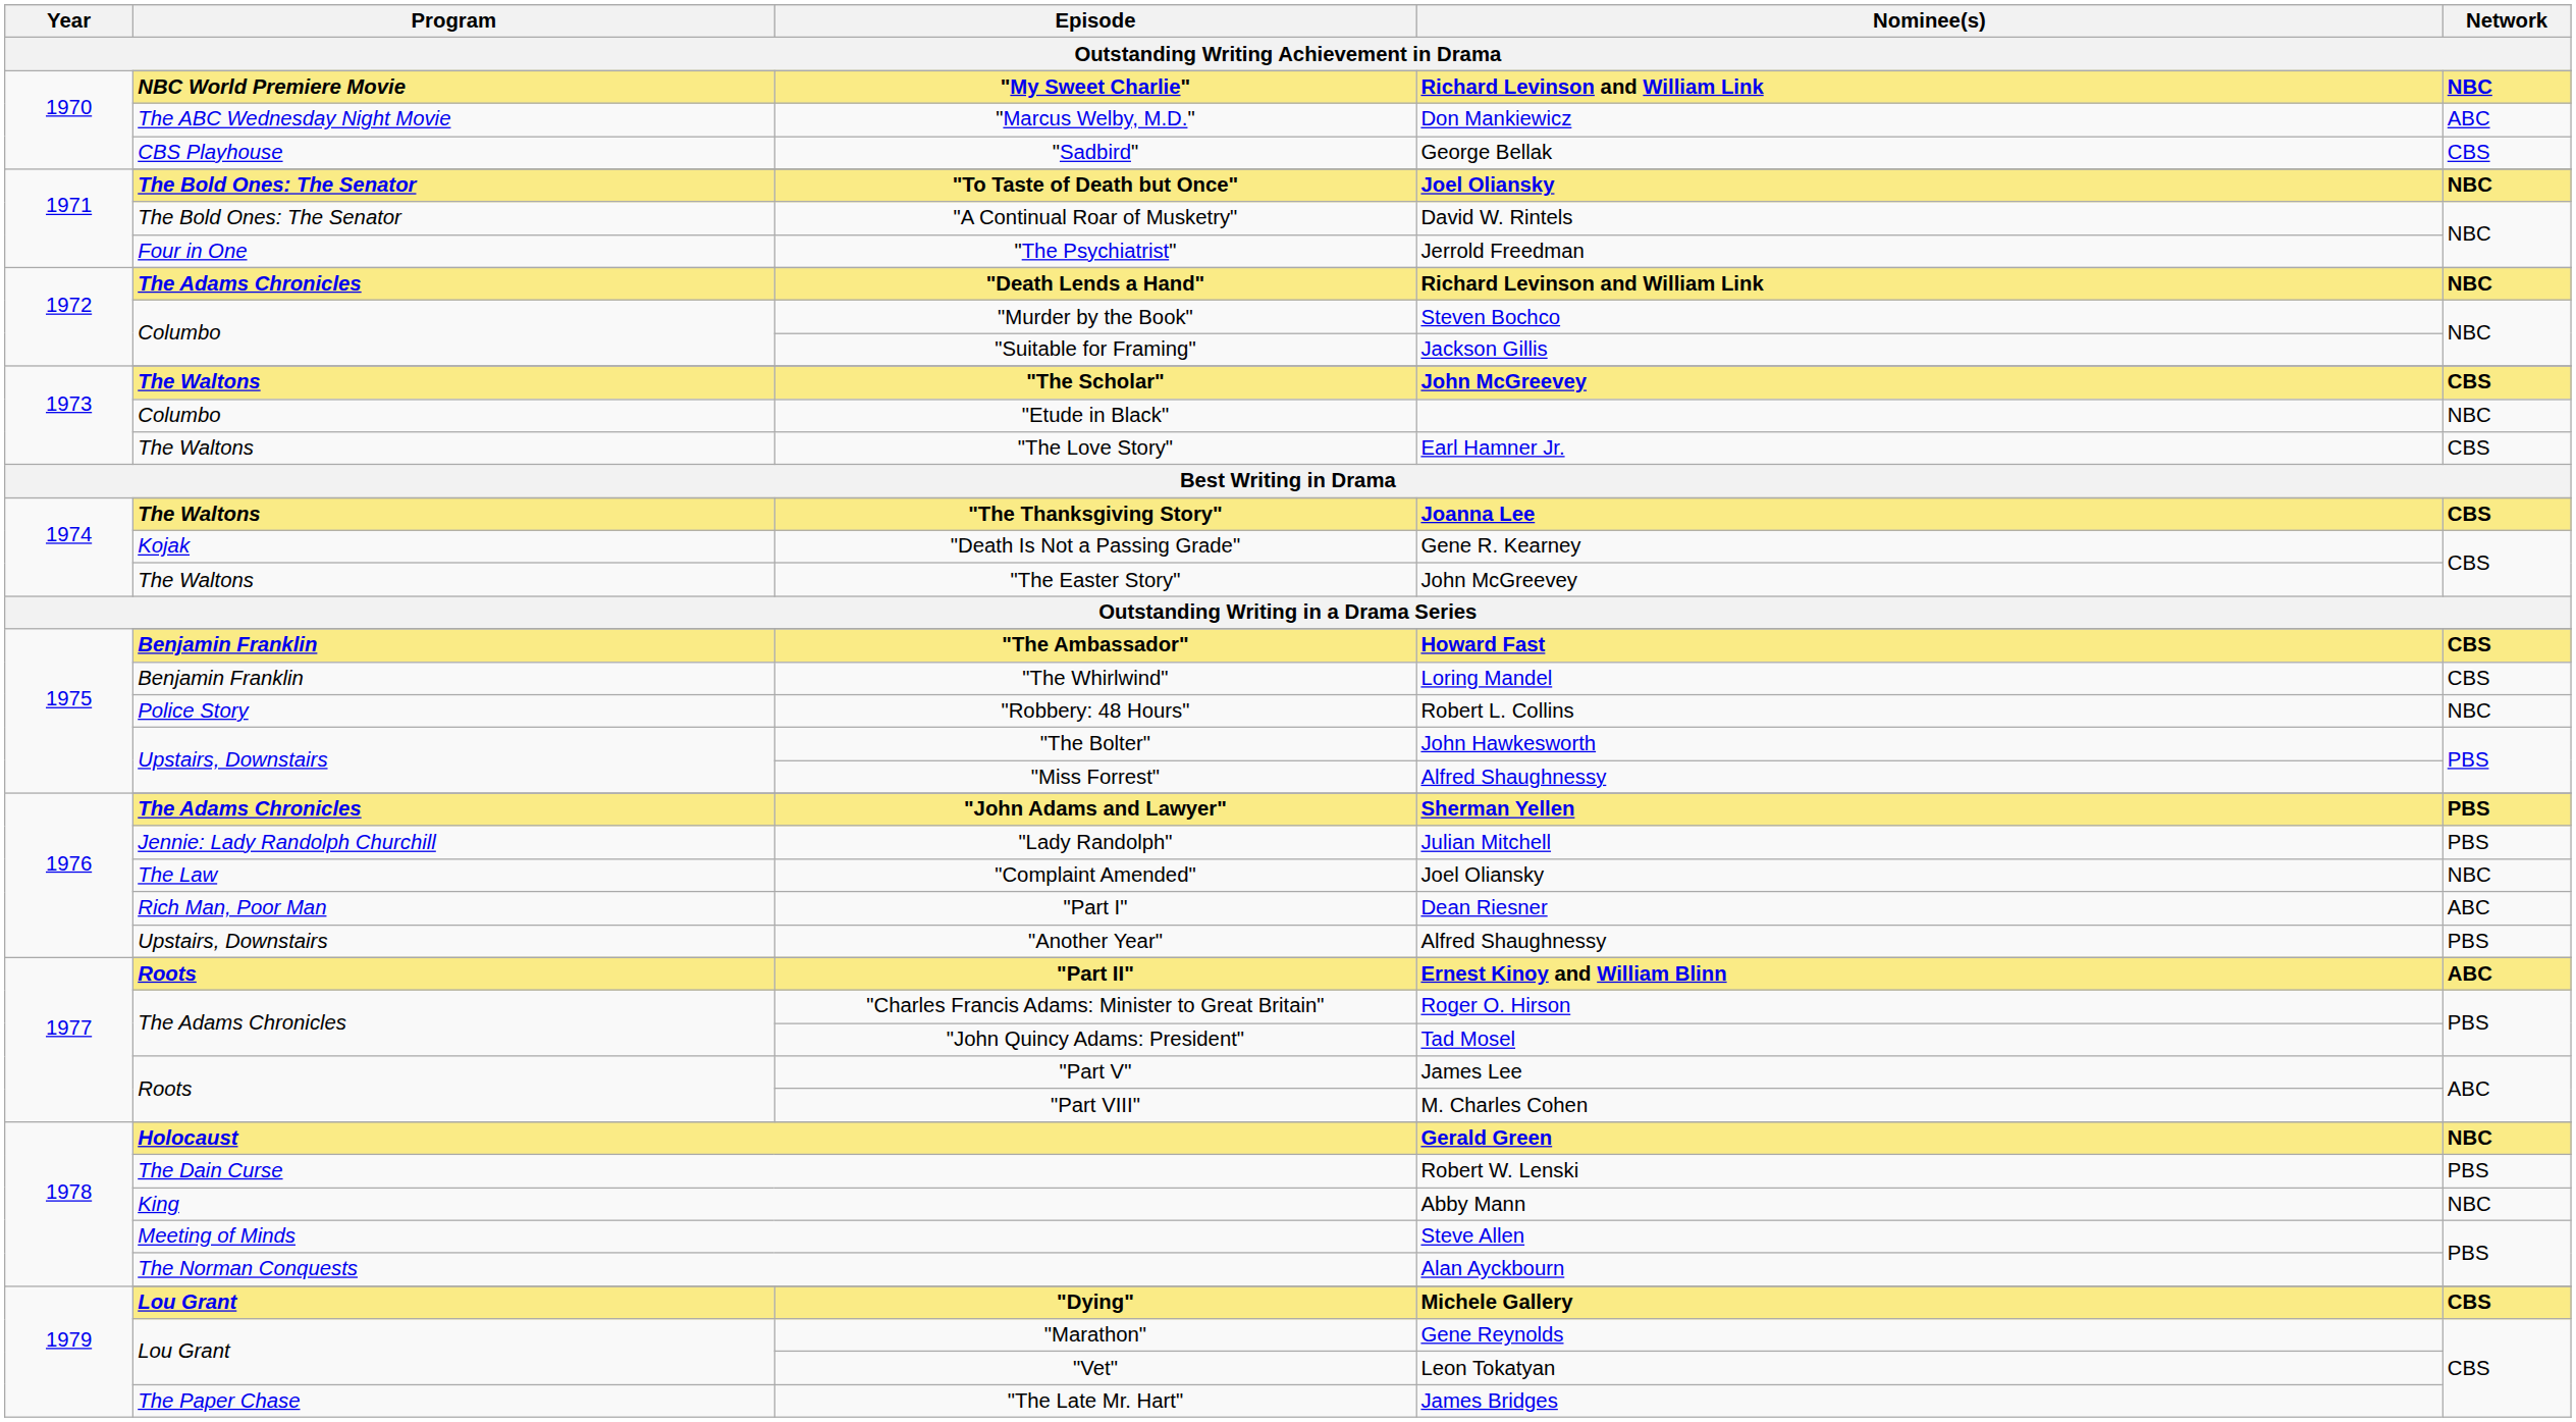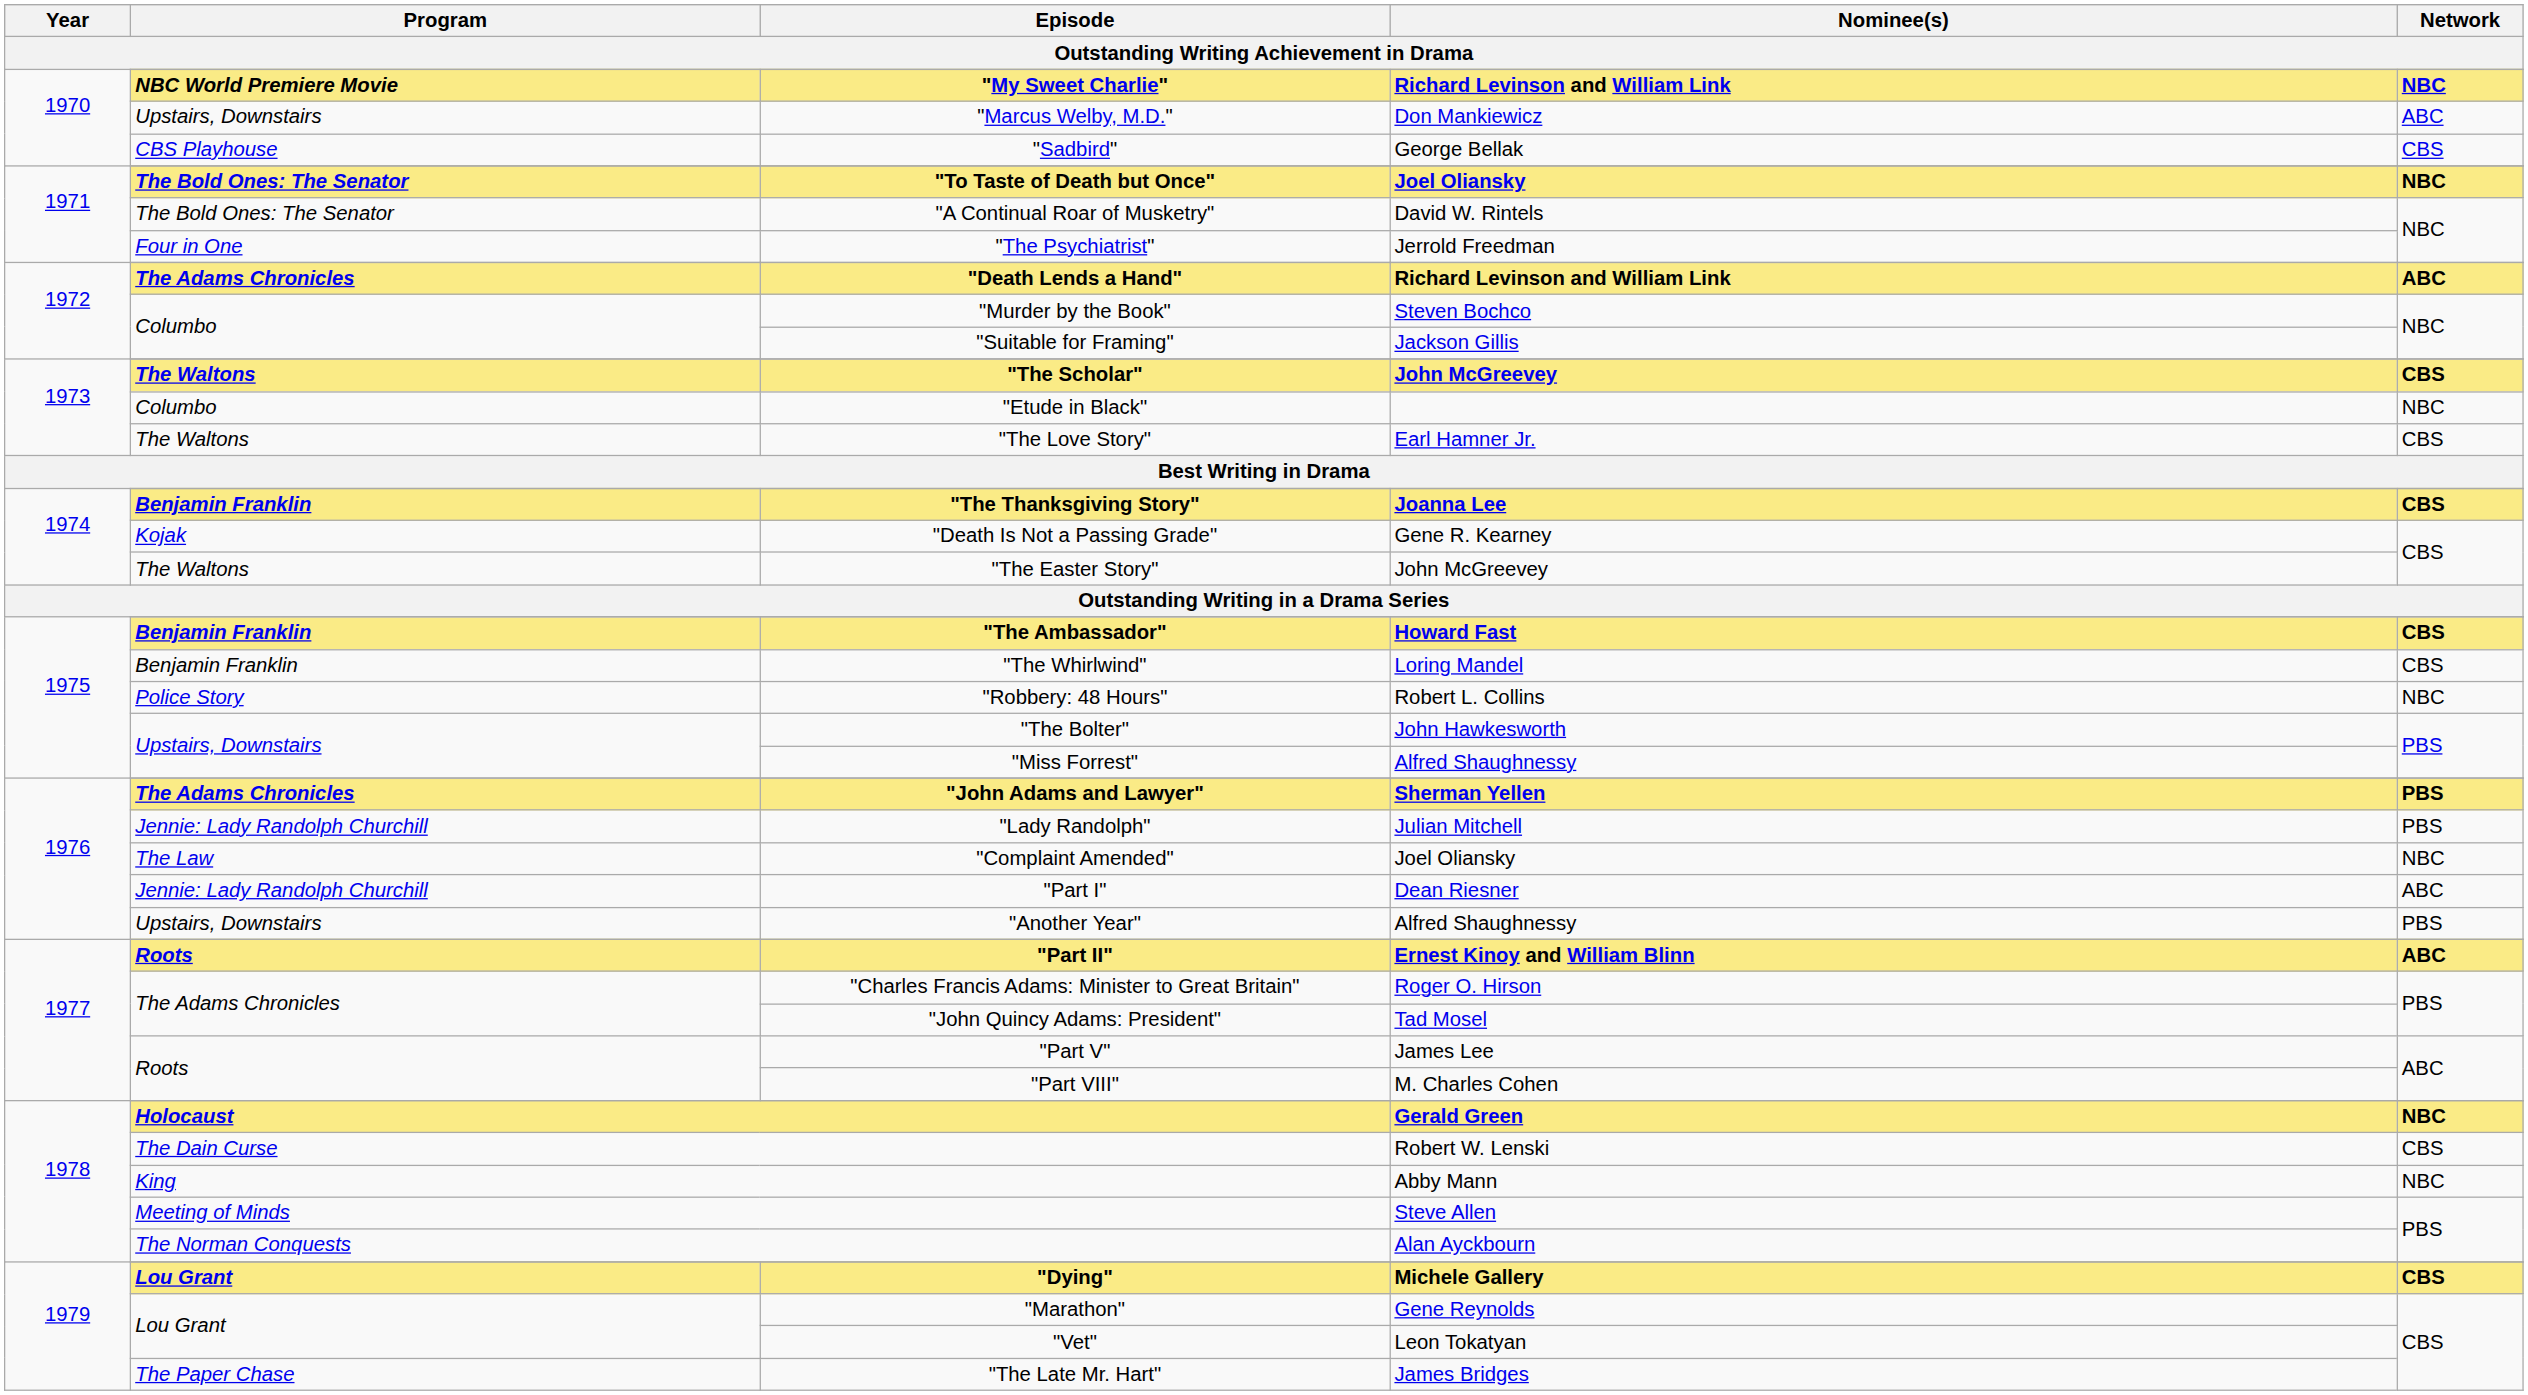"Marcus Welby, M.D." | Program: The ABC Wednesday Night Movie -> Upstairs, Downstairs
"Death Lends a Hand" | Network: NBC -> ABC
"The Thanksgiving Story" | Program: The Waltons -> Benjamin Franklin
"Part I" | Program: Rich Man, Poor Man -> Jennie: Lady Randolph Churchill
The Dain Curse | Network: PBS -> CBS
